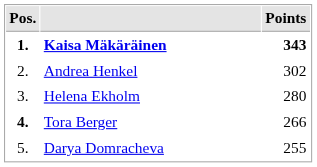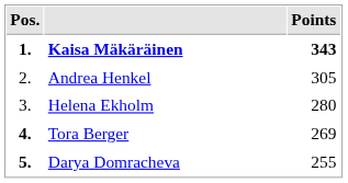Andrea Henkel | Points: 302 -> 305
Tora Berger | Points: 266 -> 269
Darya Domracheva | Pos.: normal -> bold
